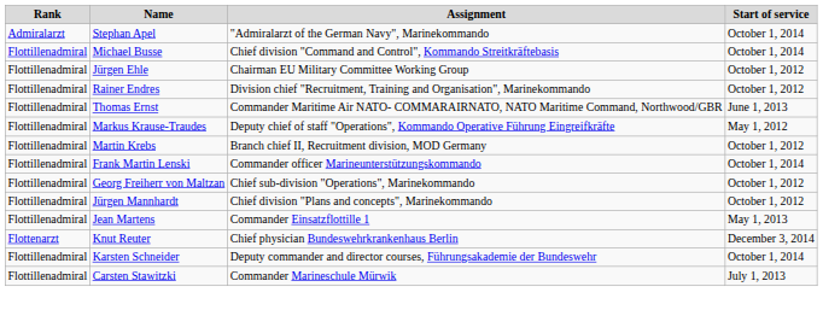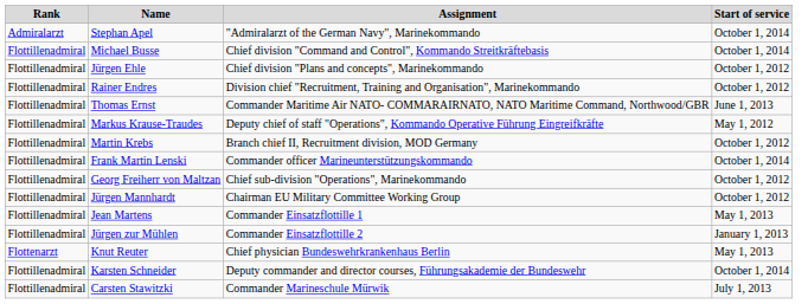Jürgen Ehle | Assignment: Chairman EU Military Committee Working Group -> Chief division "Plans and concepts", Marinekommando
Jürgen Mannhardt | Assignment: Chief division "Plans and concepts", Marinekommando -> Chairman EU Military Committee Working Group
+ row: Flottillenadmiral | Jürgen zur Mühlen | Commander Einsatzflottille 2 | January 1, 2013
Knut Reuter | Start of service: December 3, 2014 -> May 1, 2013
